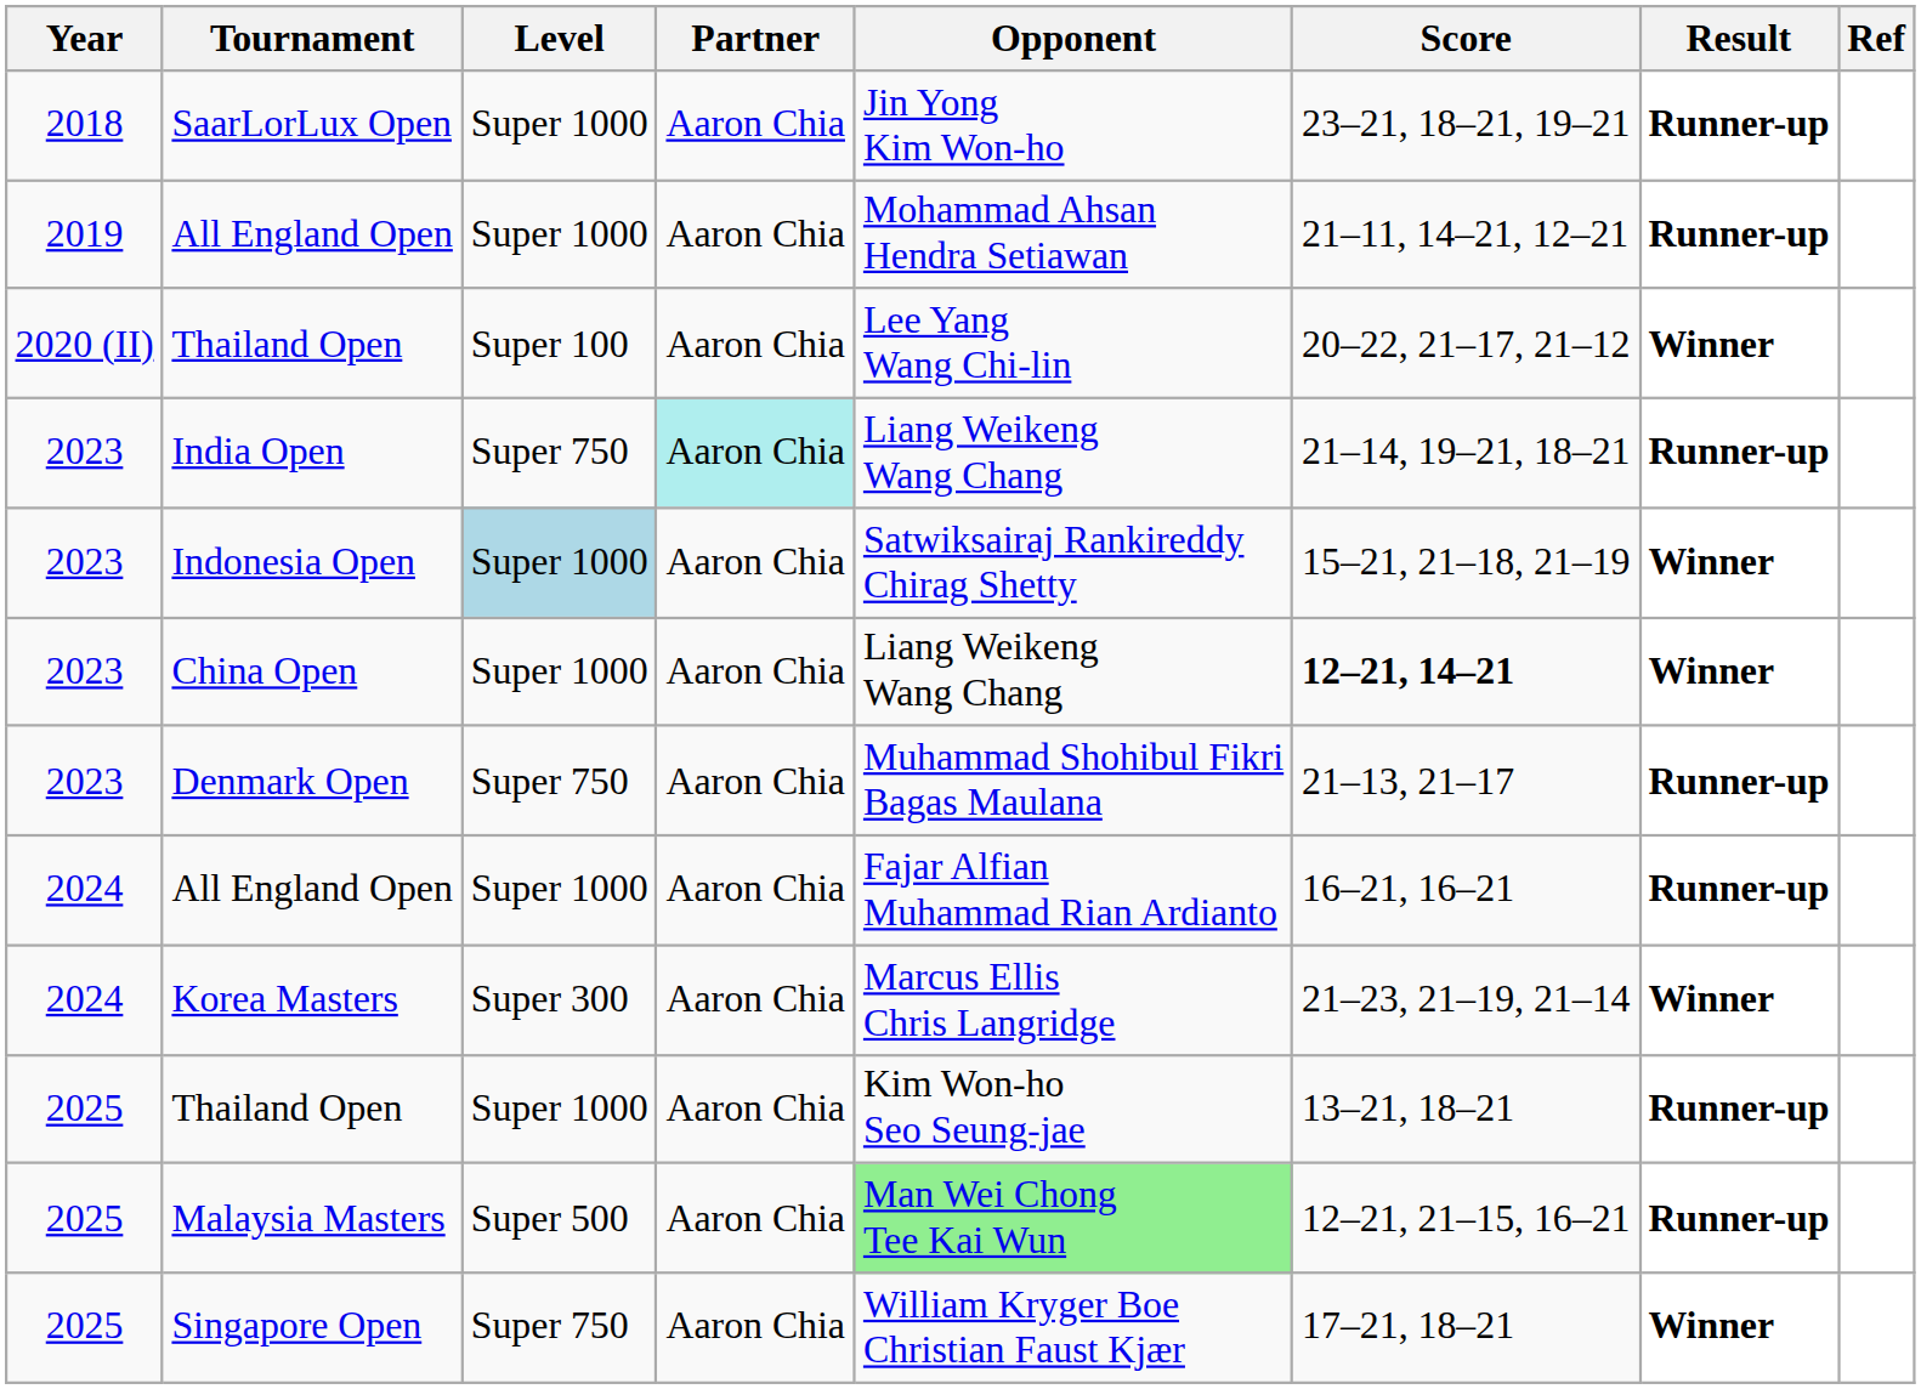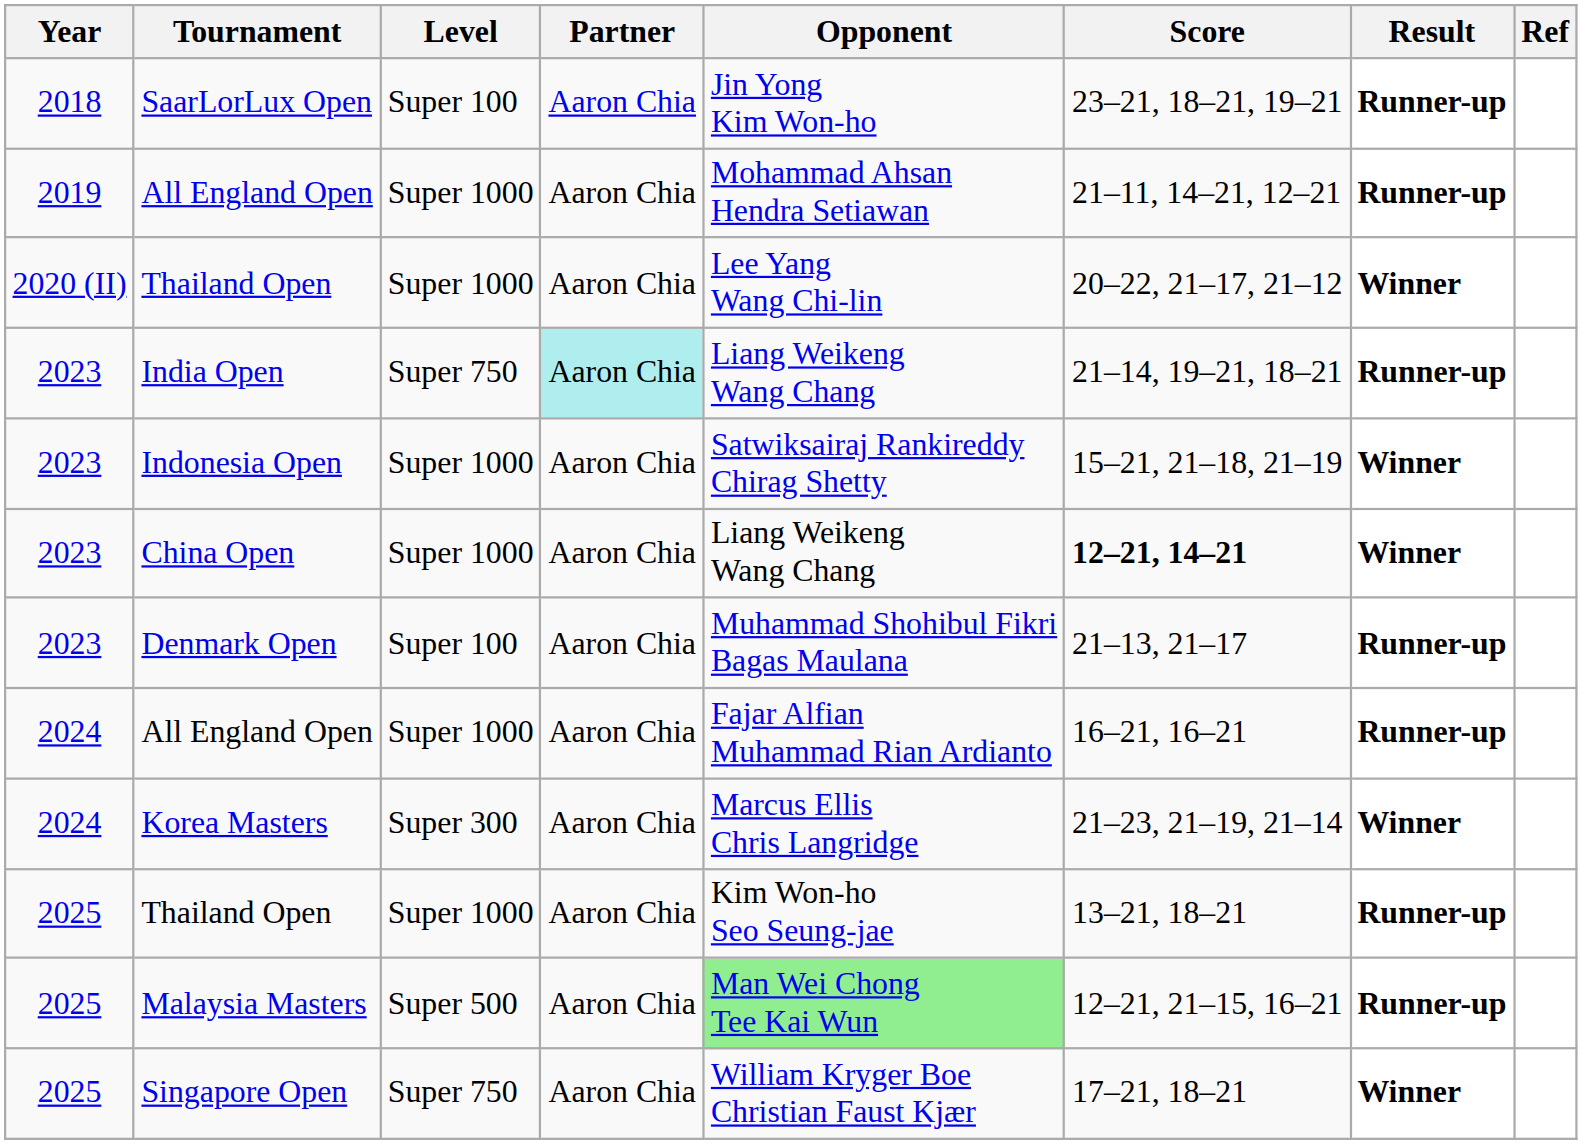SaarLorLux Open | Level: Super 1000 -> Super 100
2020 (II) / Thailand Open | Level: Super 100 -> Super 1000
Indonesia Open | Level: lightblue background -> no background
Denmark Open | Level: Super 750 -> Super 100
